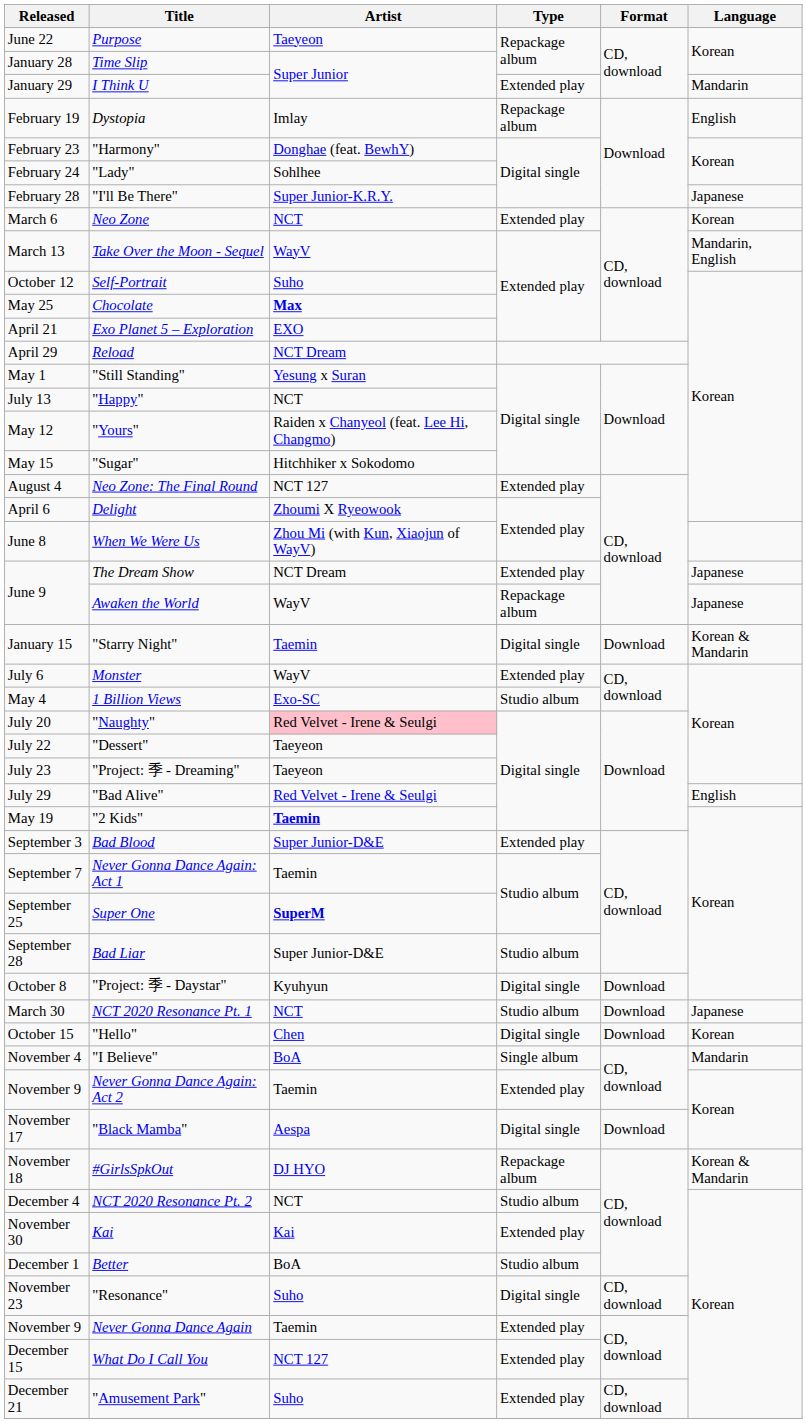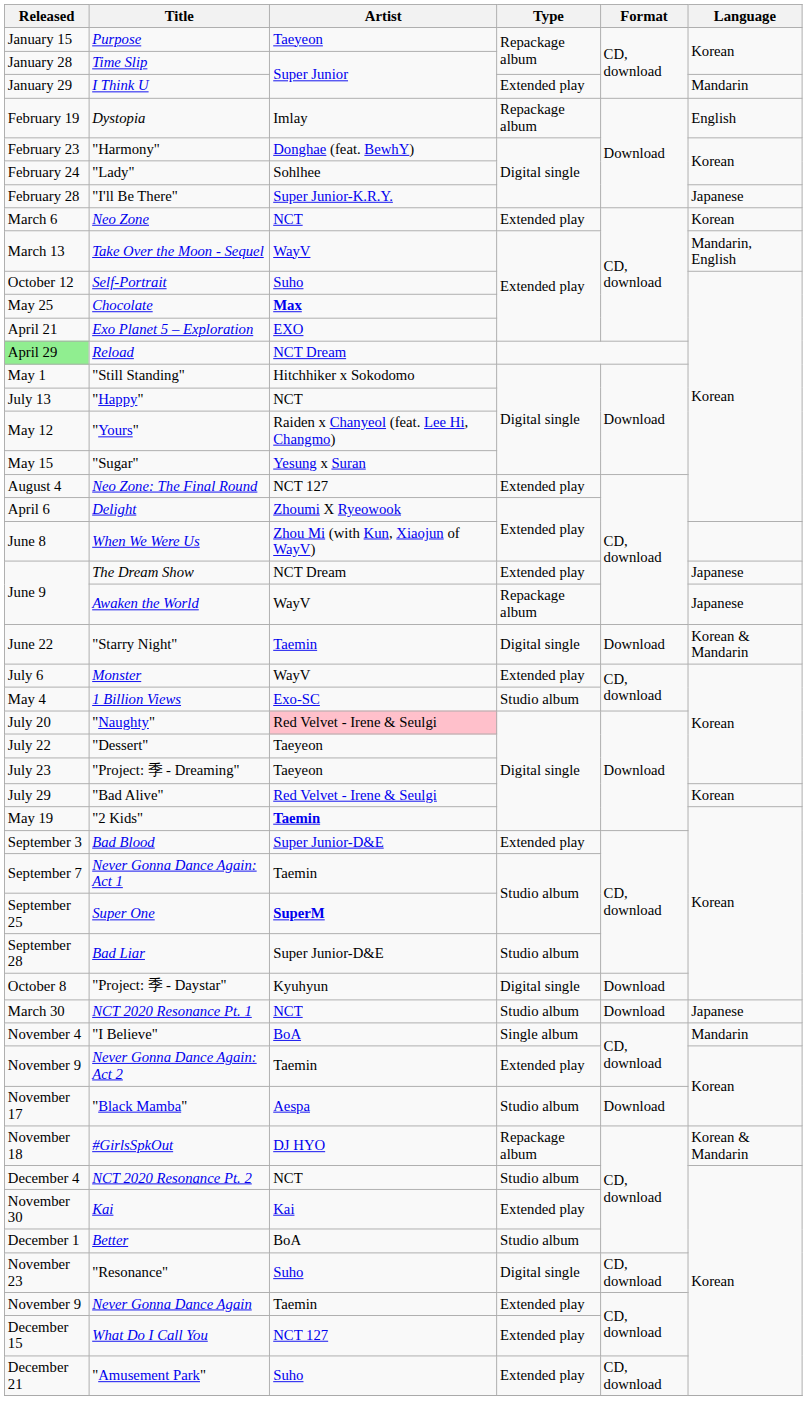Purpose | Released: June 22 -> January 15
Reload | Released: no background -> lightgreen background
"Still Standing" | Artist: Yesung x Suran -> Hitchhiker x Sokodomo
"Sugar" | Artist: Hitchhiker x Sokodomo -> Yesung x Suran
"Starry Night" | Released: January 15 -> June 22
"Bad Alive" | Language: English -> Korean
- row: October 15 | "Hello" | Chen | Digital single | Download | Korean
"Black Mamba" | Type: Digital single -> Studio album
